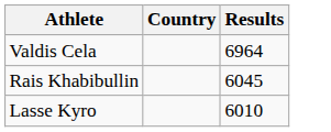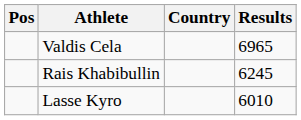+ column: Pos
Valdis Cela | Results: 6964 -> 6965
Rais Khabibullin | Results: 6045 -> 6245
